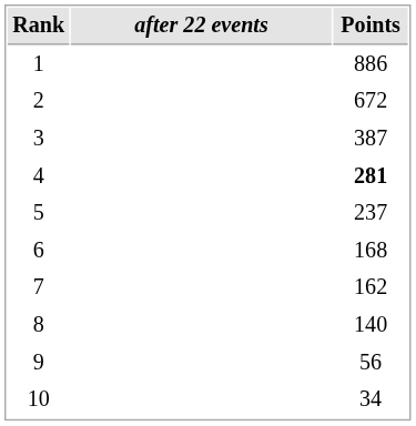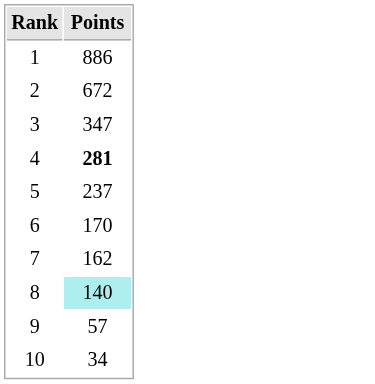- column: after 22 events
3 | Points: 387 -> 347
6 | Points: 168 -> 170
8 | Points: no background -> paleturquoise background
9 | Points: 56 -> 57
